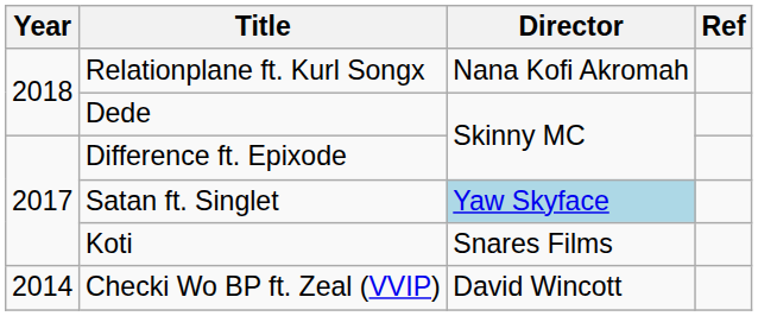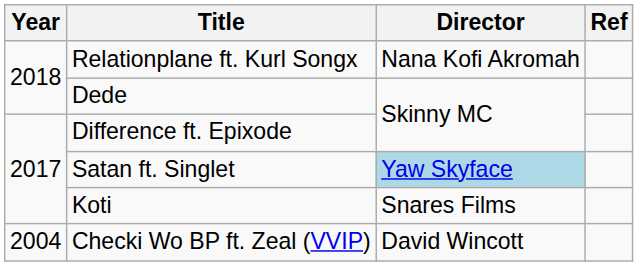Checki Wo BP ft. Zeal (VVIP) | Year: 2014 -> 2004
